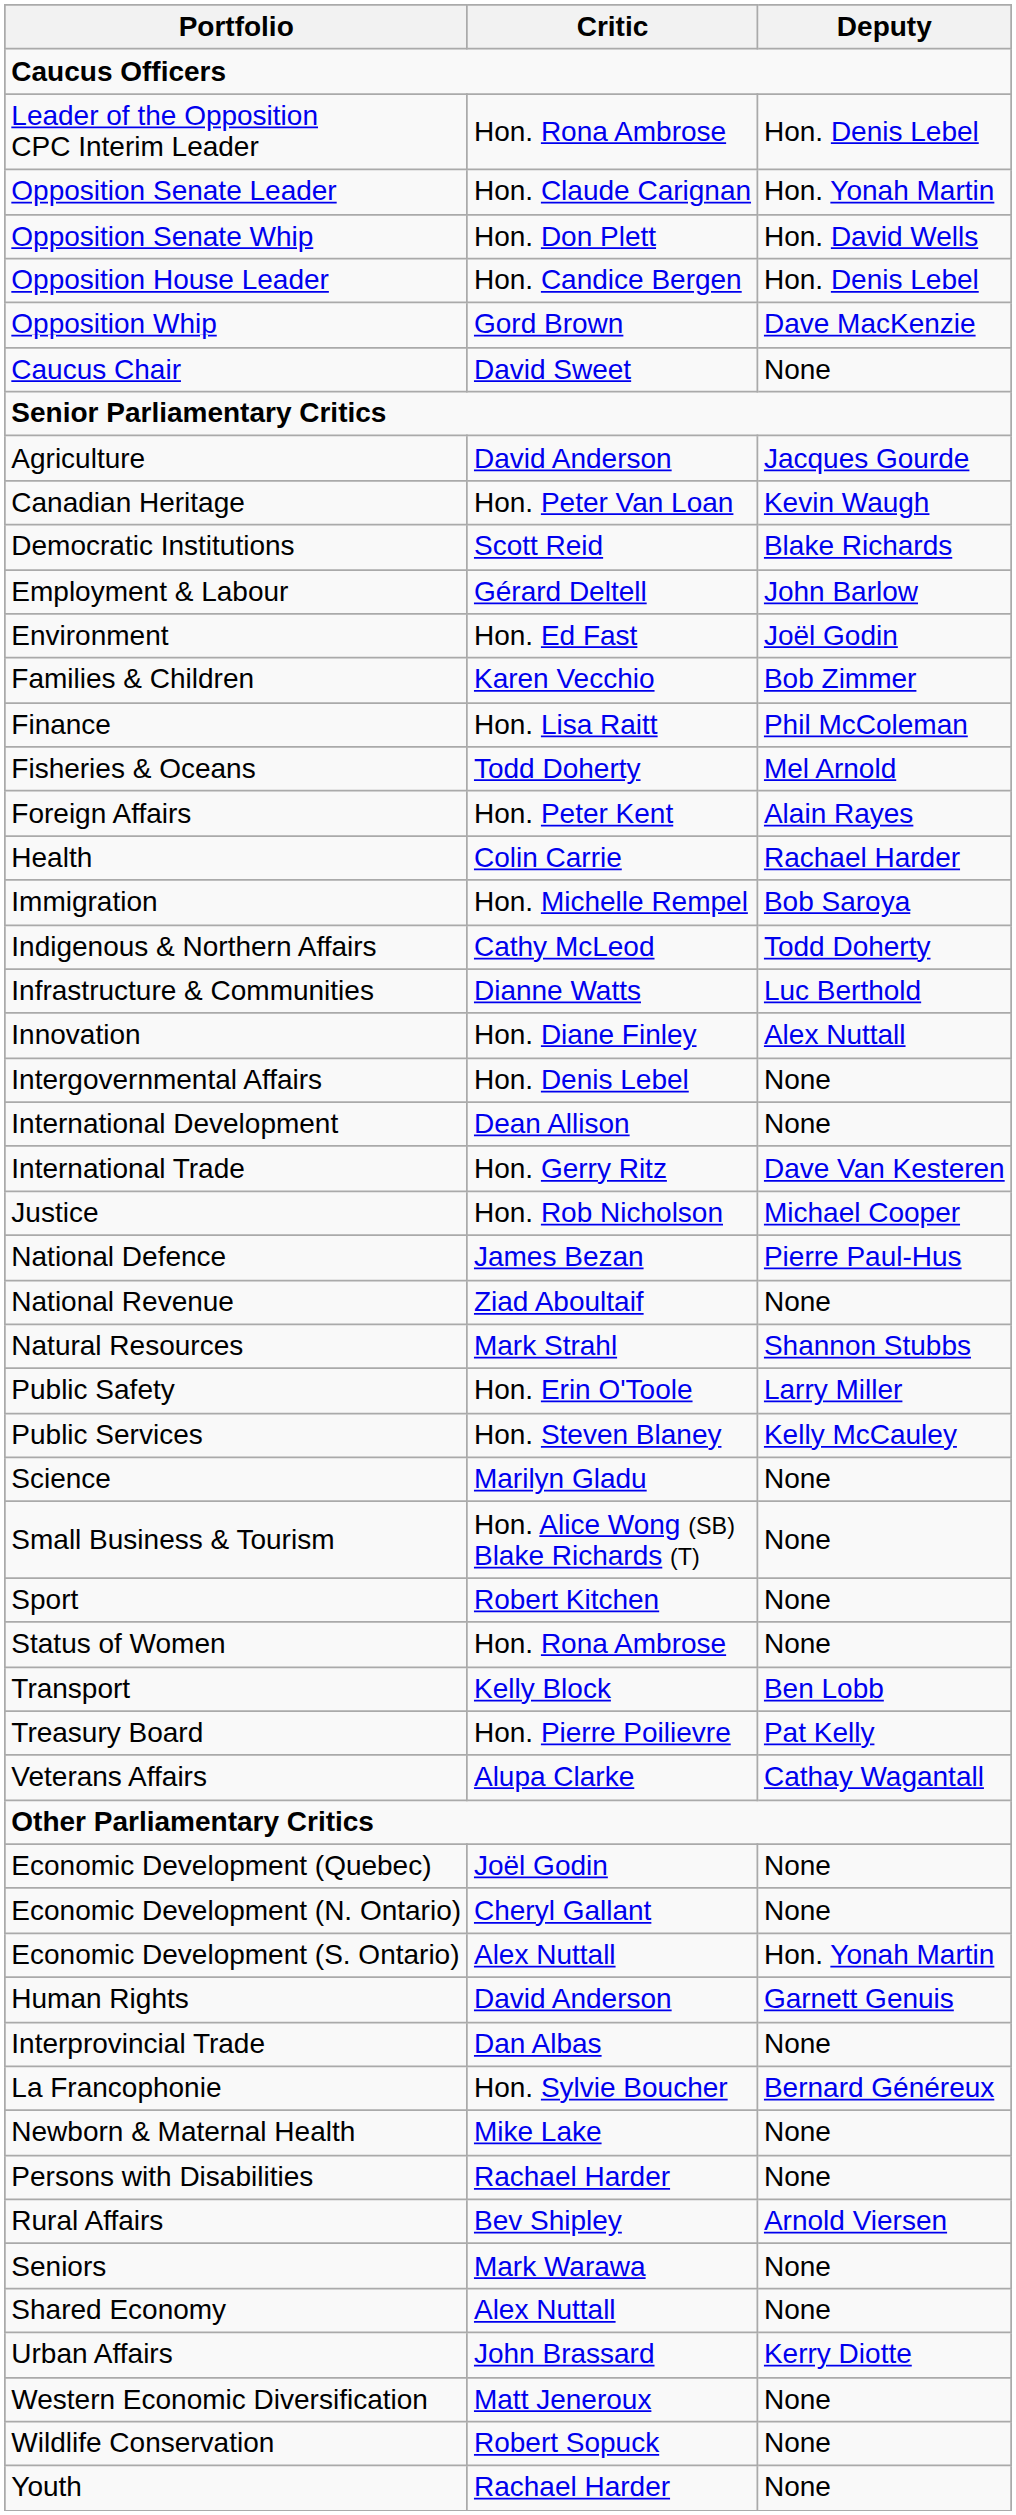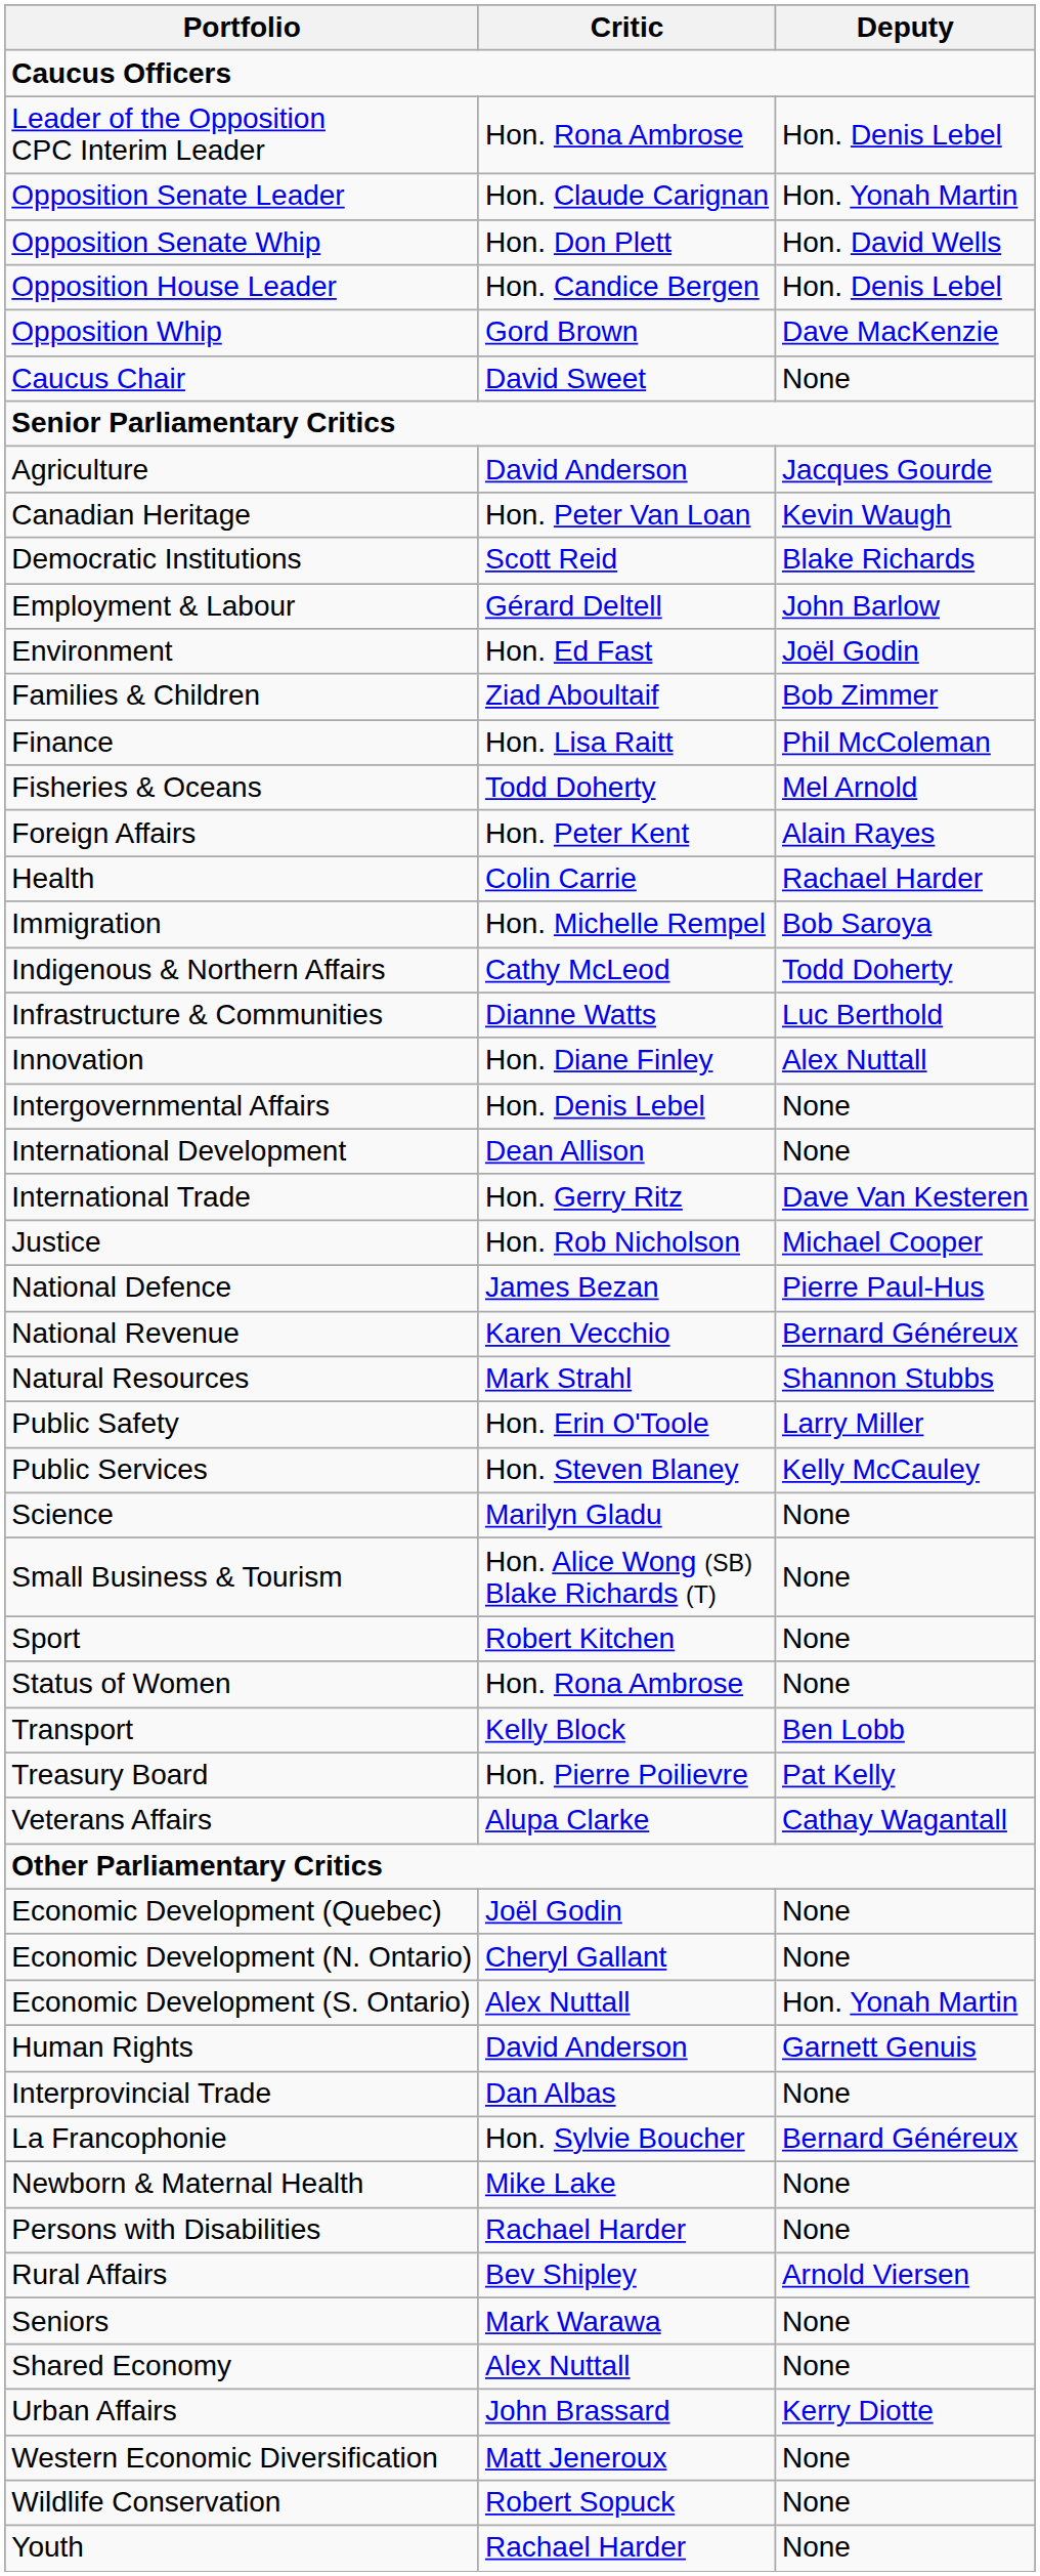Families & Children | Critic: Karen Vecchio -> Ziad Aboultaif
National Revenue | Critic: Ziad Aboultaif -> Karen Vecchio
National Revenue | Deputy: None -> Bernard Généreux
